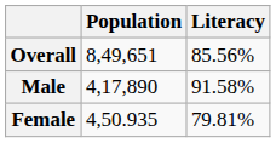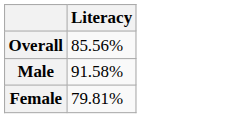- column: Population | 8,49,651 | 4,17,890 | 4,50.935
